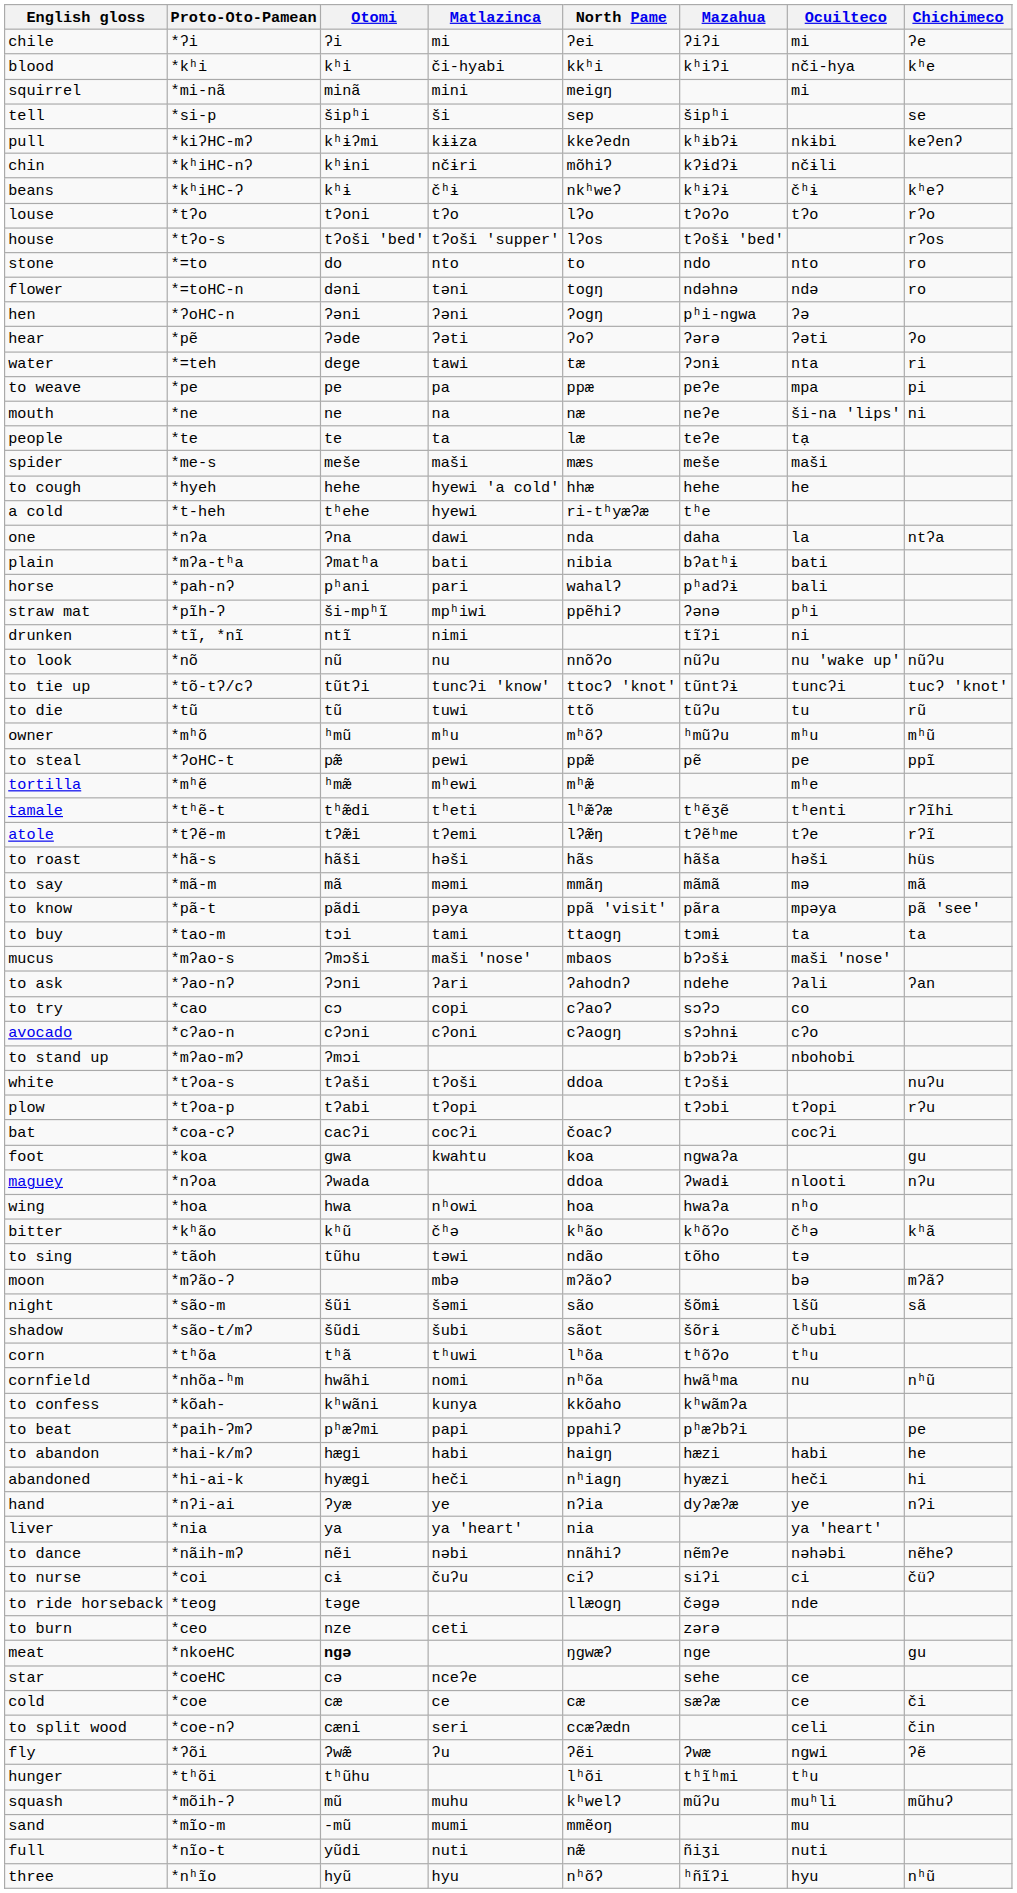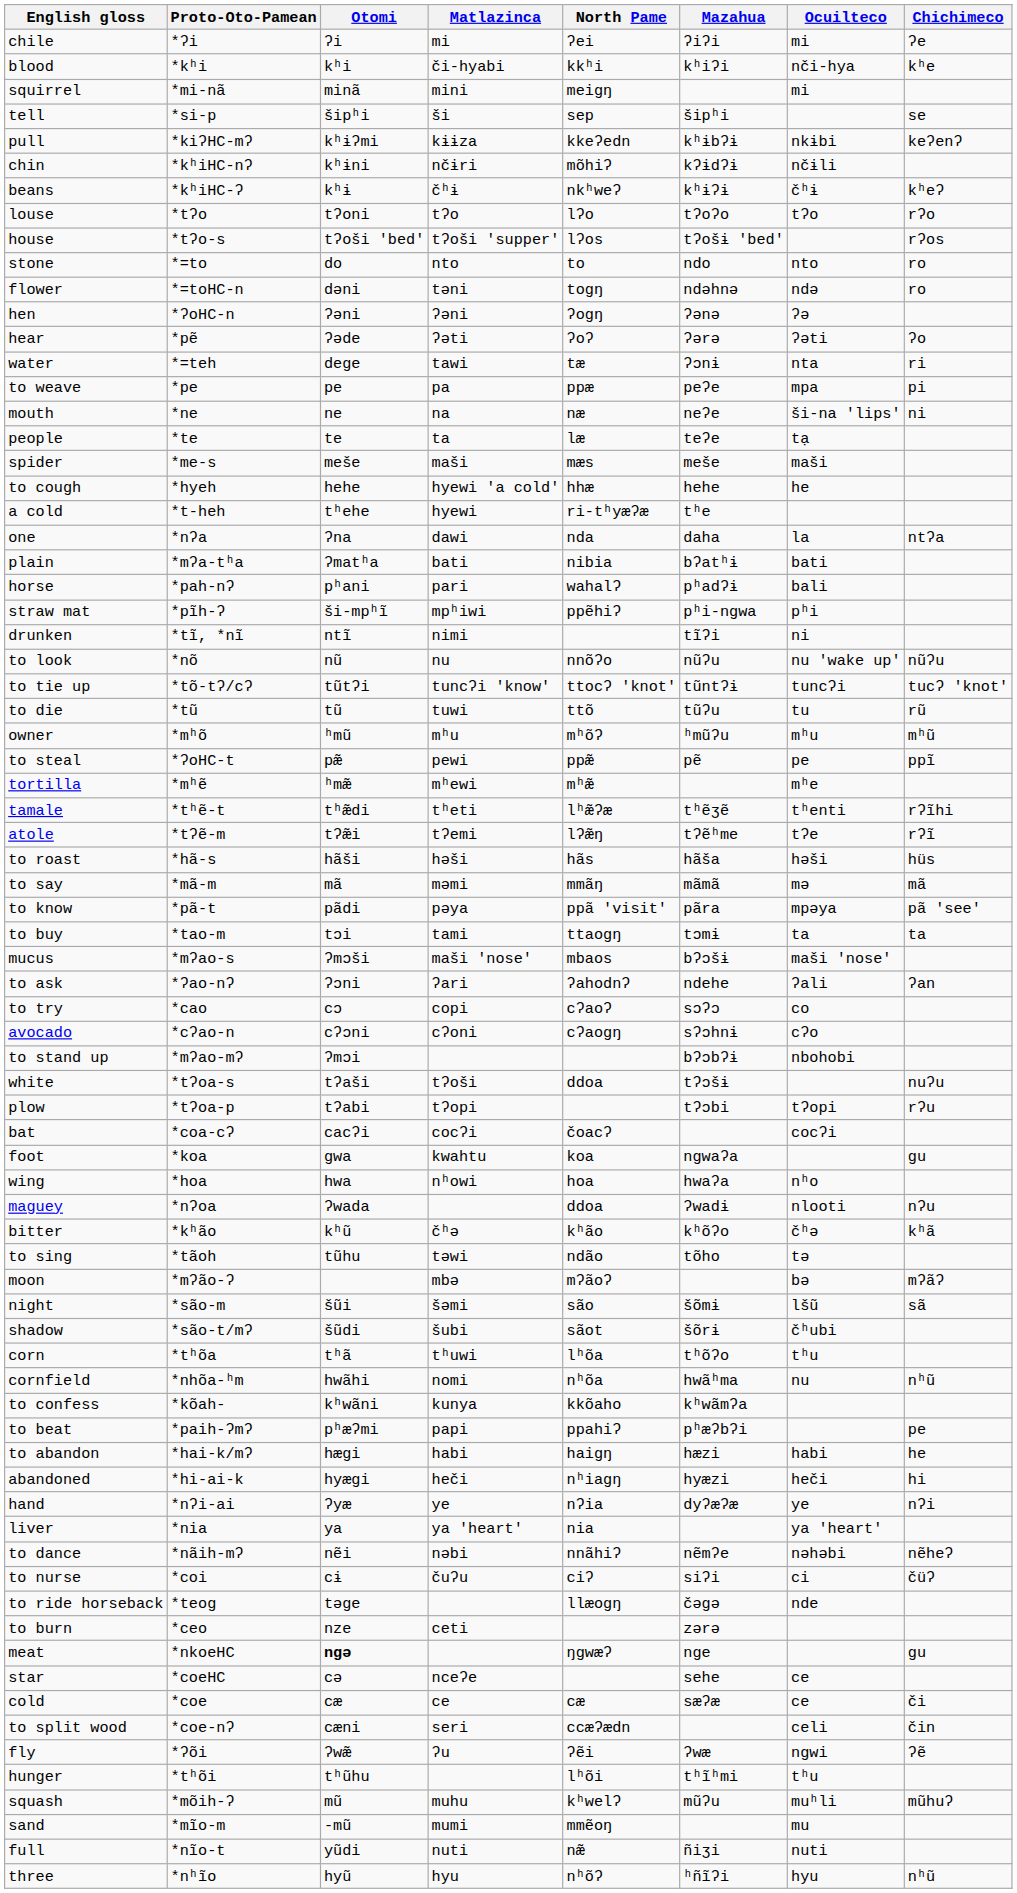hen | Mazahua: pʰi-ngwa -> ʔənə
straw mat | Mazahua: ʔənə -> pʰi-ngwa
rows swapped: wing <-> maguey
